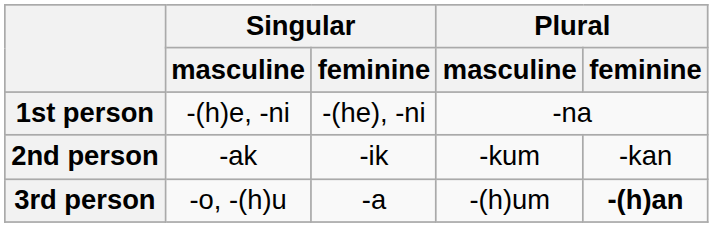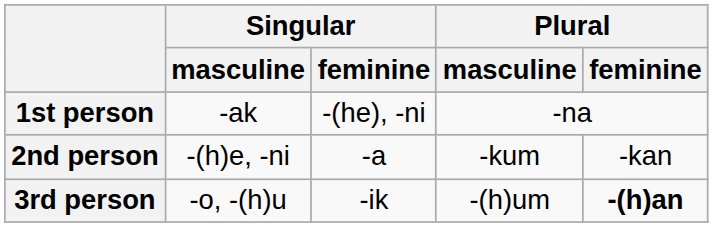1st person | Singular / masculine: -(h)e, -ni -> -ak
2nd person | Singular / masculine: -ak -> -(h)e, -ni
2nd person | Singular / feminine: -ik -> -a
3rd person | Singular / feminine: -a -> -ik
